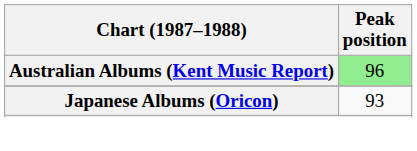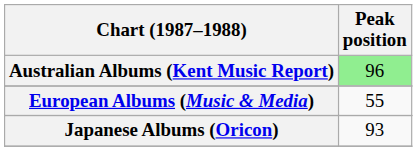+ row: European Albums (Music & Media) | 55
